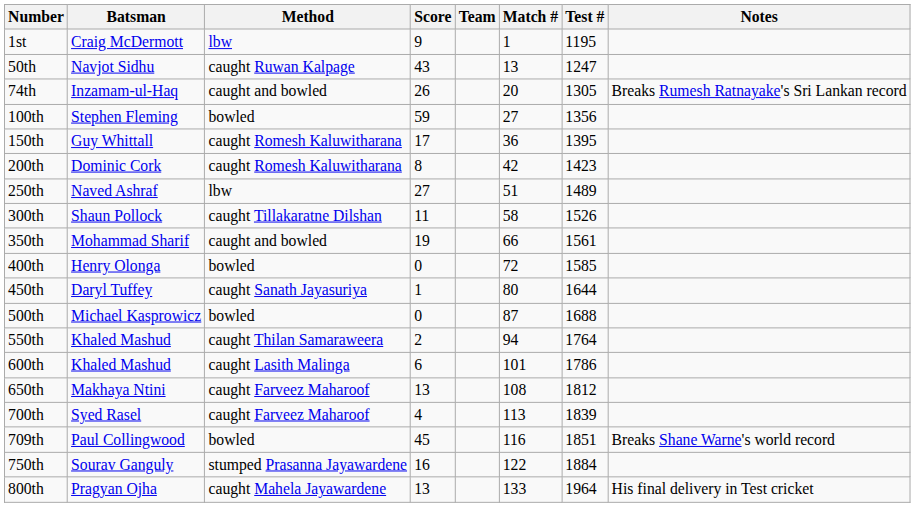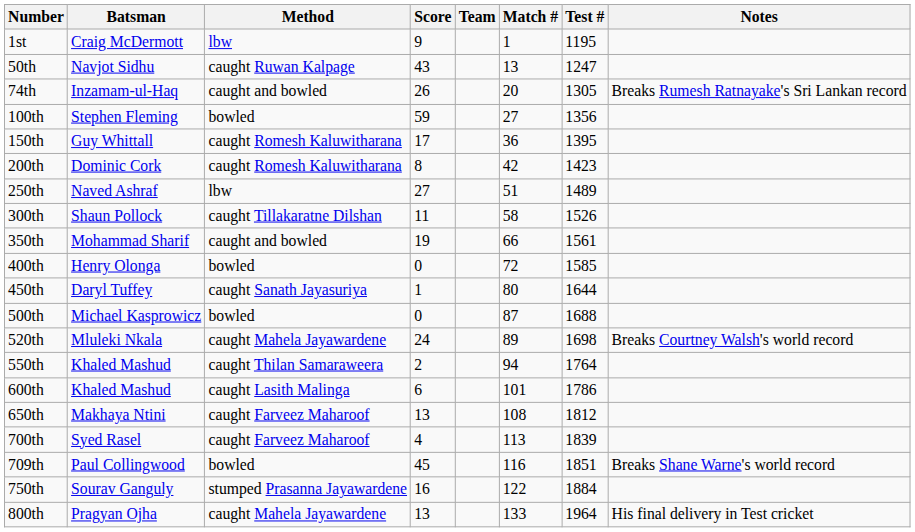+ row: 520th | Mluleki Nkala | caught Mahela Jayawardene | 24 | 89 | 1698 | Breaks Courtney Walsh's world record
